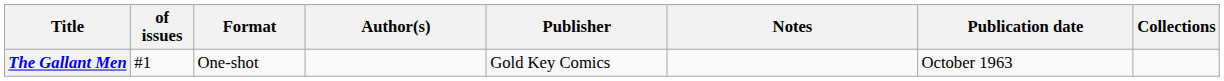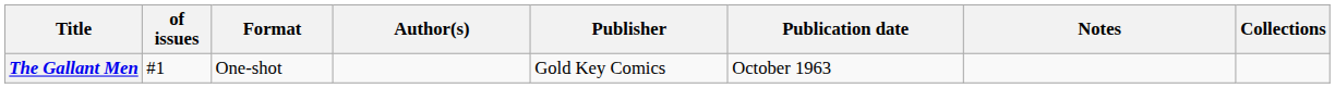columns swapped: Publication date <-> Notes
